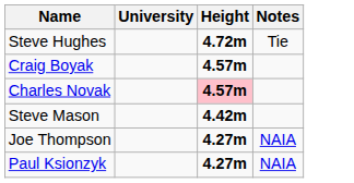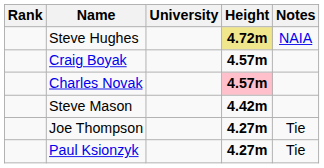+ column: Rank
Steve Hughes | Height: no background -> khaki background
Steve Hughes | Notes: Tie -> NAIA
Joe Thompson | Notes: NAIA -> Tie
Paul Ksionzyk | Notes: NAIA -> Tie
